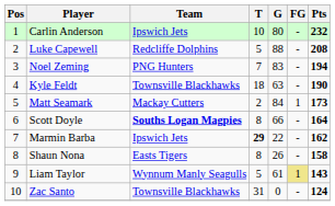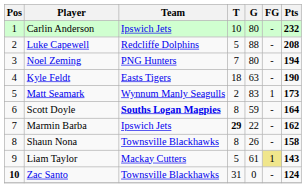Noel Zeming | G: 83 -> 80
Kyle Feldt | Team: Townsville Blackhawks -> Easts Tigers
Matt Seamark | Team: Mackay Cutters -> Wynnum Manly Seagulls
Matt Seamark | G: 84 -> 83
Scott Doyle | G: 66 -> 59
Shaun Nona | Team: Easts Tigers -> Townsville Blackhawks
Liam Taylor | Team: Wynnum Manly Seagulls -> Mackay Cutters
Zac Santo | Pos: normal -> bold
